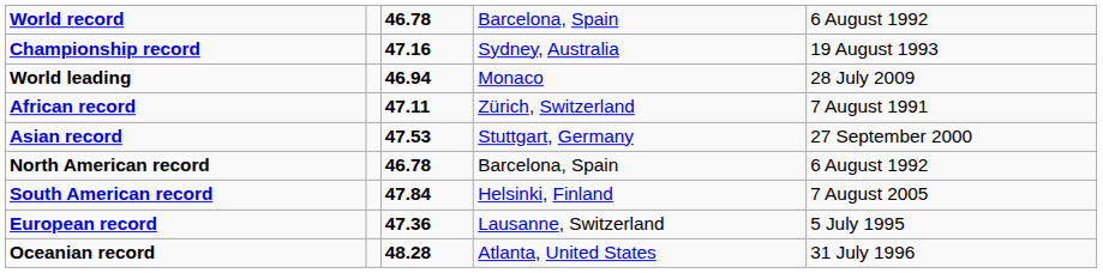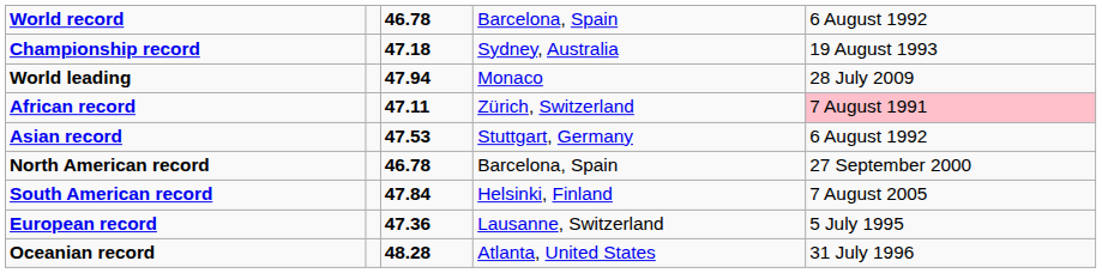Championship record | column 3: 47.16 -> 47.18
World leading | column 3: 46.94 -> 47.94
African record | column 5: no background -> pink background
Asian record | column 5: 27 September 2000 -> 6 August 1992
North American record | column 5: 6 August 1992 -> 27 September 2000
